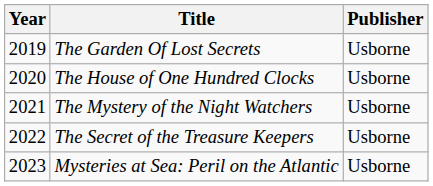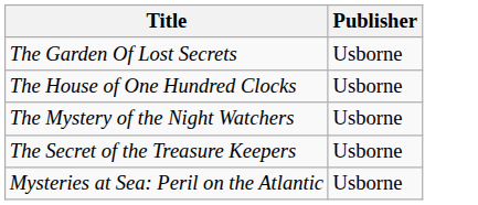- column: Year | 2019 | 2020 | 2021 | 2022 | 2023
